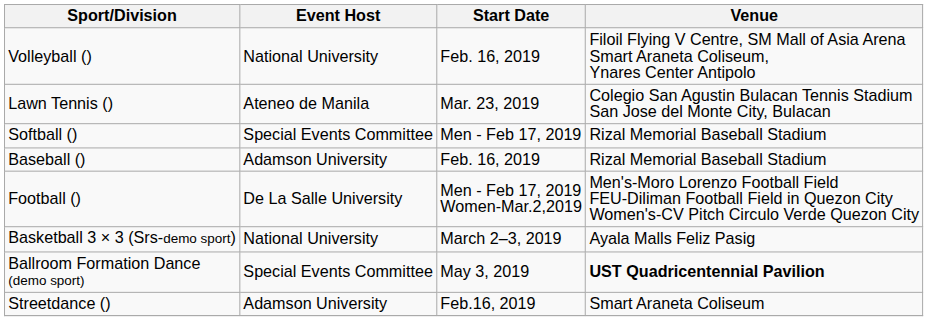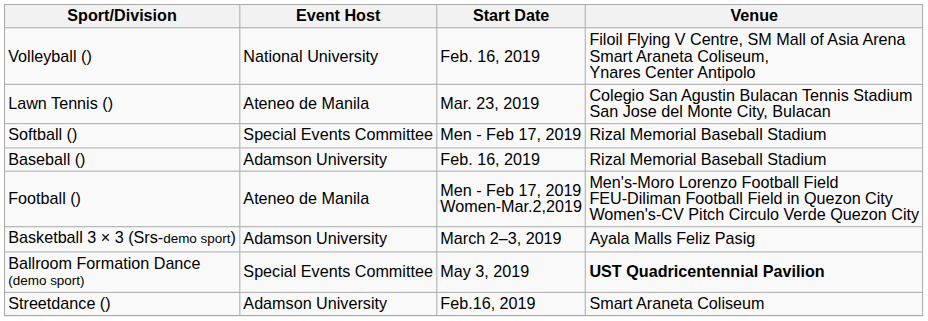Football () | Event Host: De La Salle University -> Ateneo de Manila
Basketball 3 × 3 (Srs-demo sport) | Event Host: National University -> Adamson University
